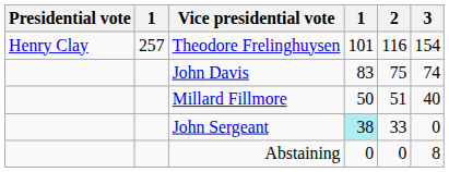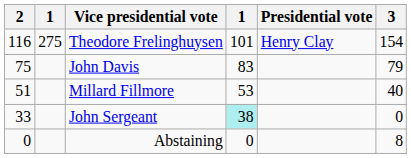columns swapped: Presidential vote <-> 2
Theodore Frelinghuysen | column 2: 257 -> 275
John Davis | 3: 74 -> 79
Millard Fillmore | column 4: 50 -> 53
